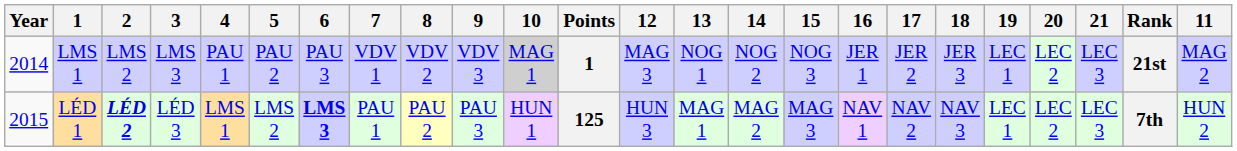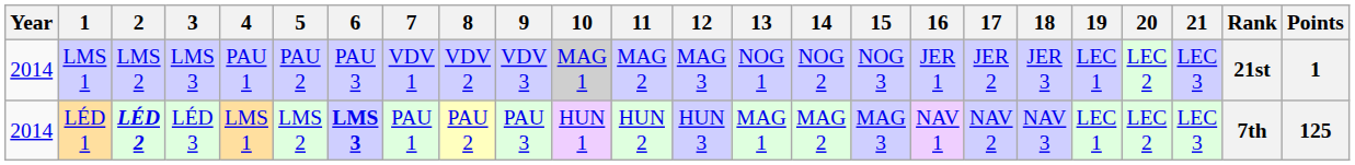columns swapped: 11 <-> Points
LÉD 1 | Year: 2015 -> 2014
